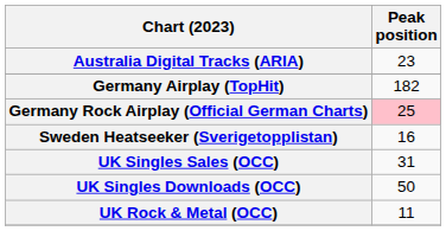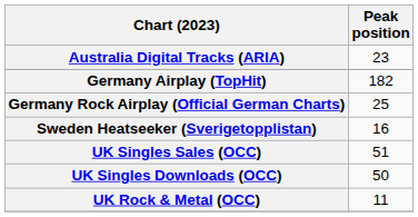Germany Rock Airplay (Official German Charts) | Peak position: pink background -> no background
UK Singles Sales (OCC) | Peak position: 31 -> 51
